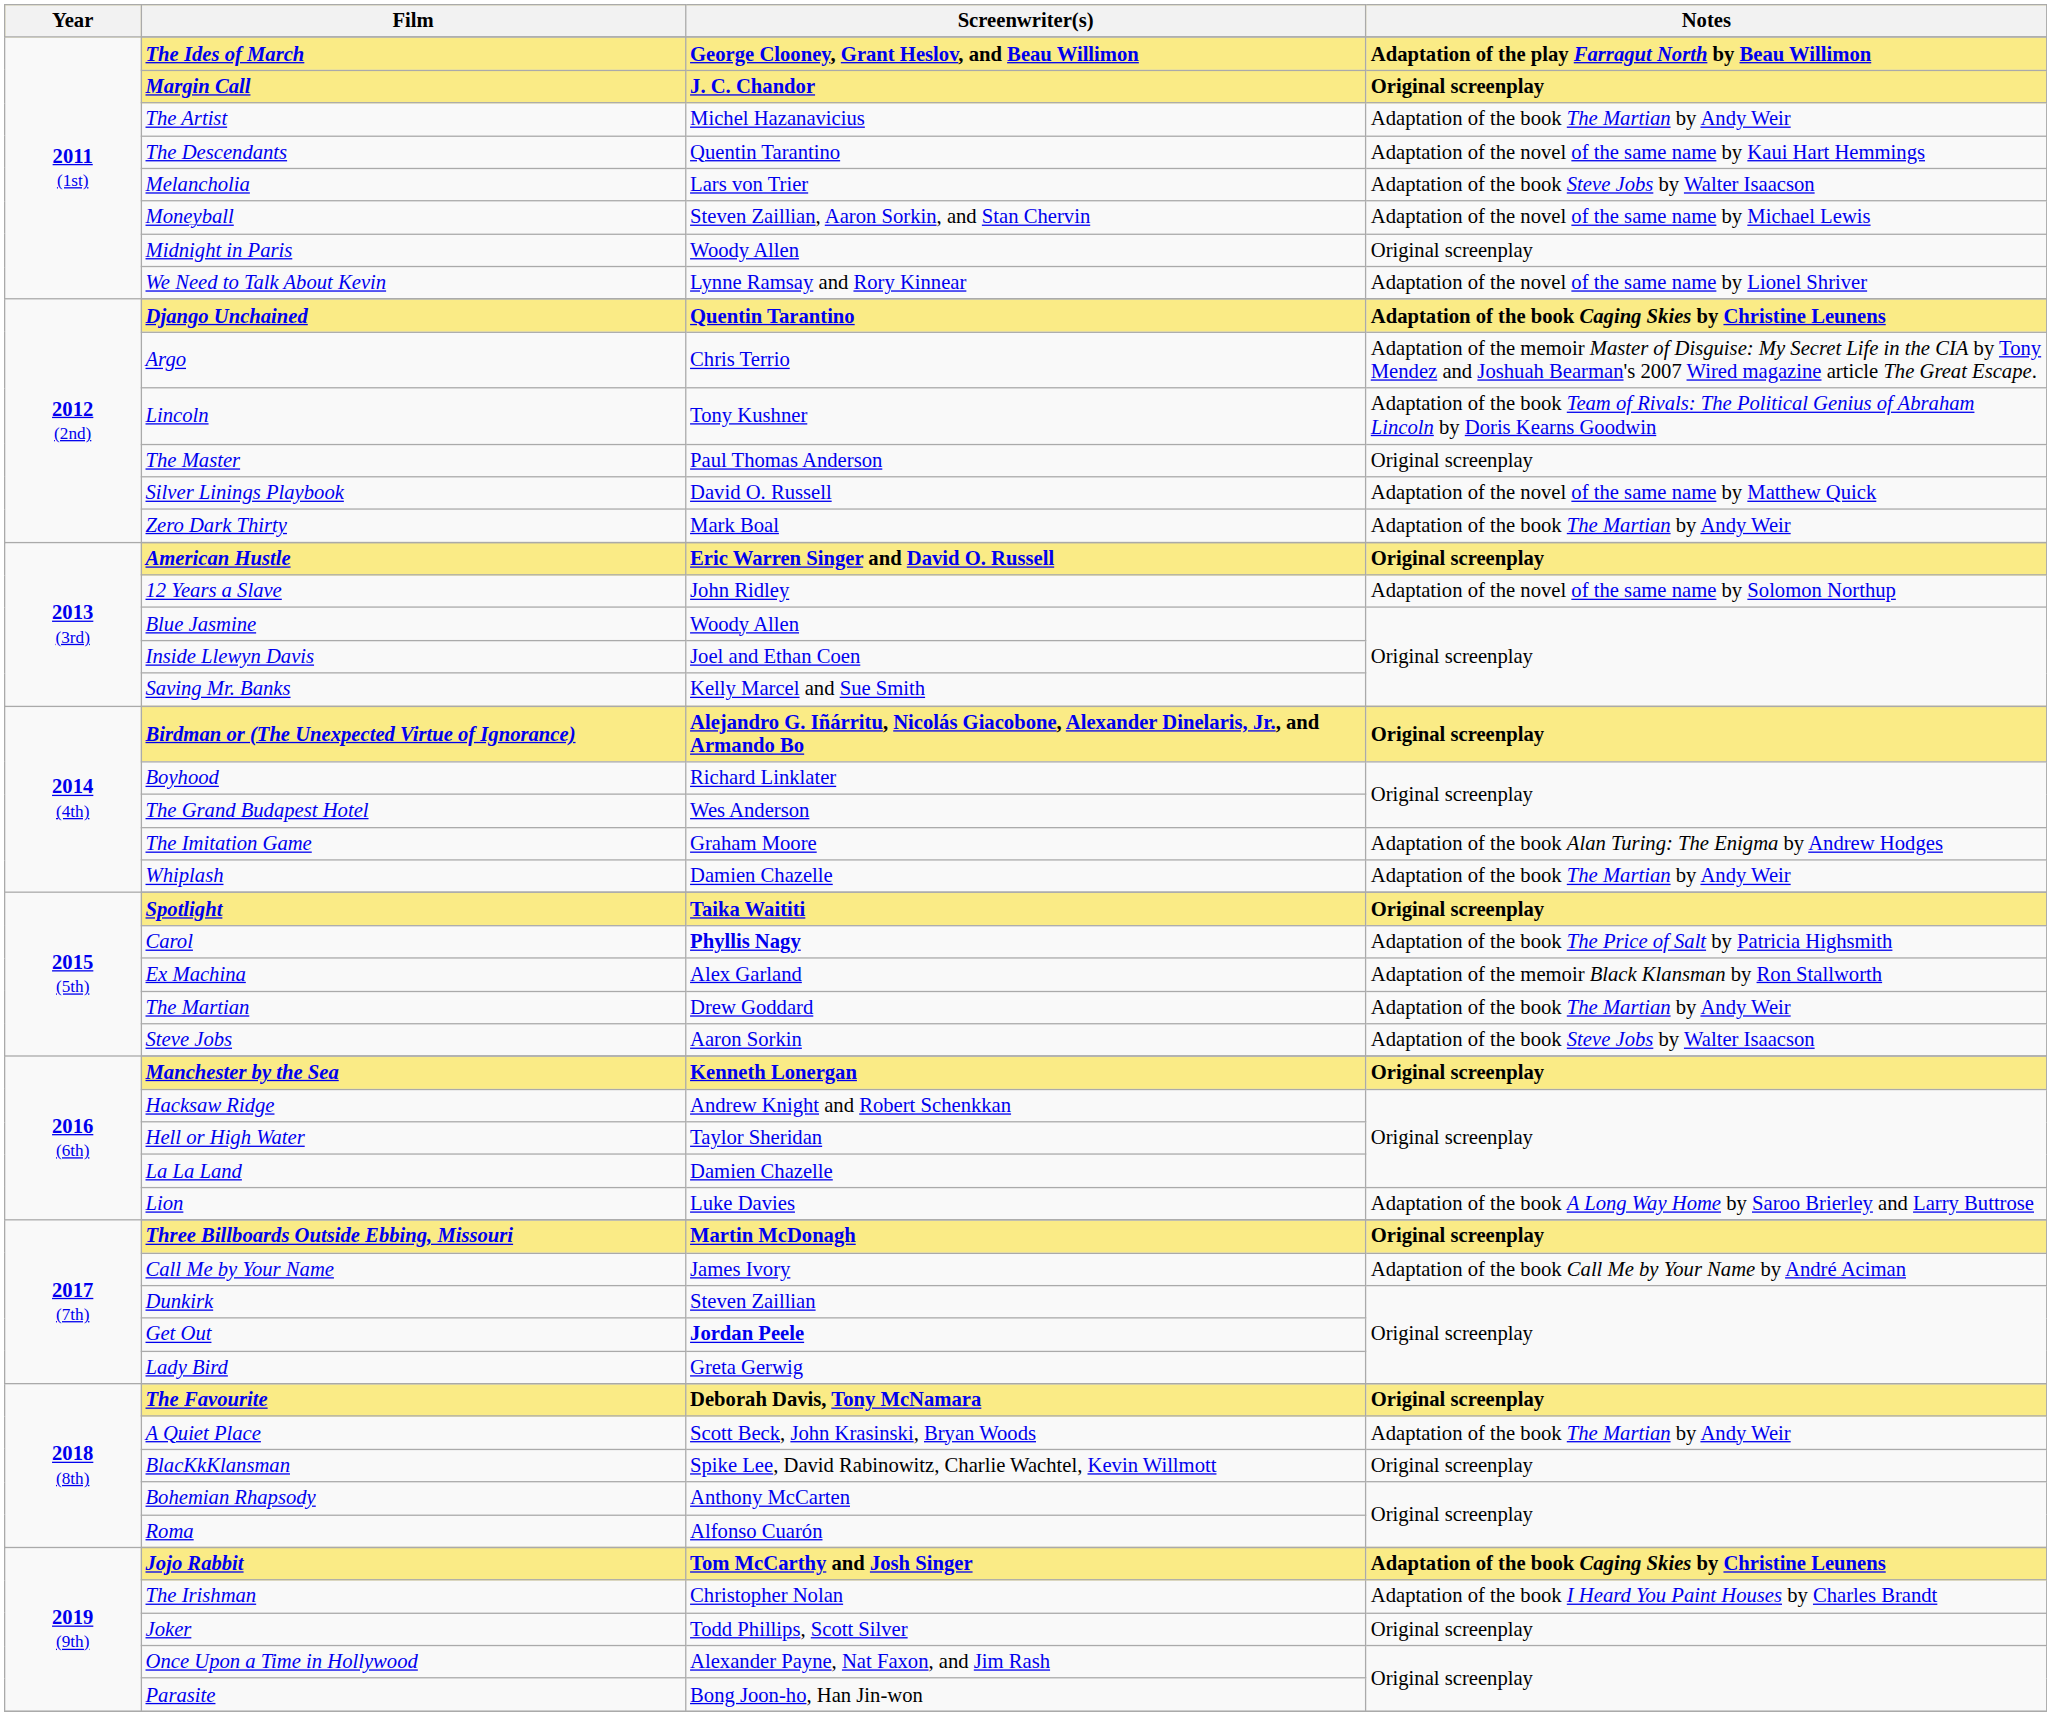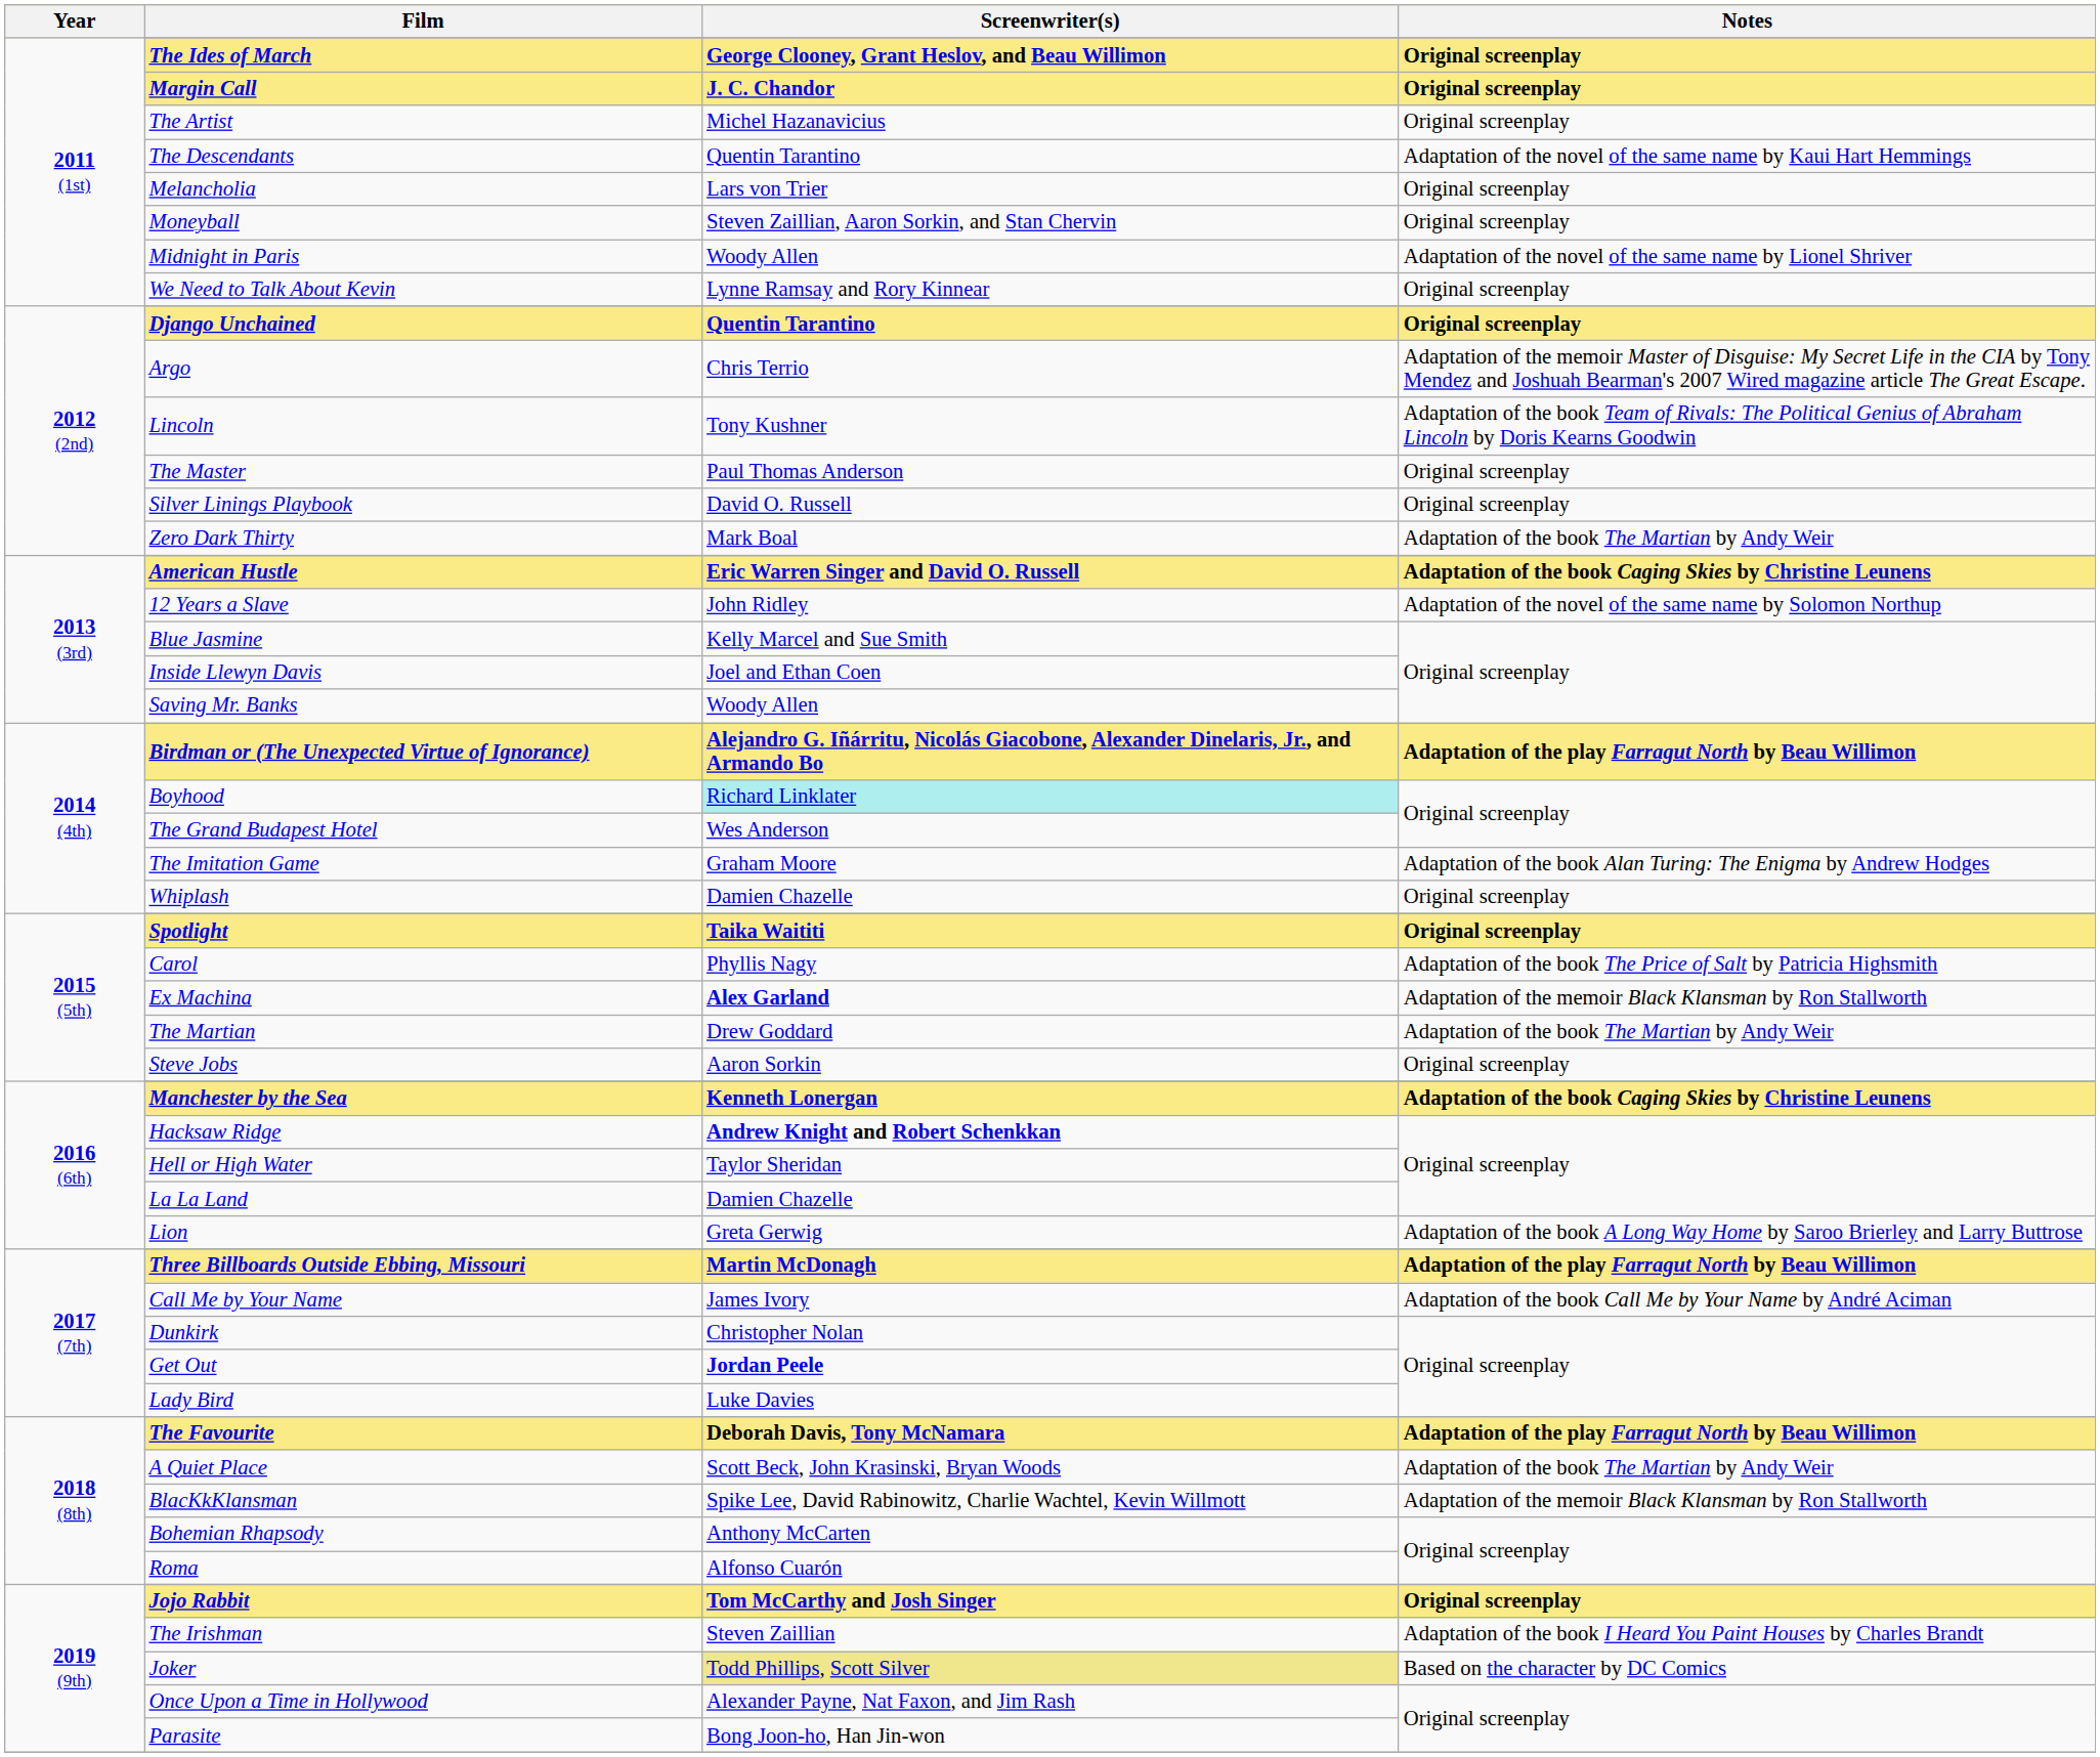The Ides of March | Notes: Adaptation of the play Farragut North by Beau Willimon -> Original screenplay
The Artist | Notes: Adaptation of the book The Martian by Andy Weir -> Original screenplay
Melancholia | Notes: Adaptation of the book Steve Jobs by Walter Isaacson -> Original screenplay
Moneyball | Notes: Adaptation of the novel of the same name by Michael Lewis -> Original screenplay
Midnight in Paris | Notes: Original screenplay -> Adaptation of the novel of the same name by Lionel Shriver
We Need to Talk About Kevin | Notes: Adaptation of the novel of the same name by Lionel Shriver -> Original screenplay
Django Unchained | Notes: Adaptation of the book Caging Skies by Christine Leunens -> Original screenplay
Silver Linings Playbook | Notes: Adaptation of the novel of the same name by Matthew Quick -> Original screenplay
American Hustle | Notes: Original screenplay -> Adaptation of the book Caging Skies by Christine Leunens
Blue Jasmine | Screenwriter(s): Woody Allen -> Kelly Marcel and Sue Smith
Saving Mr. Banks | Screenwriter(s): Kelly Marcel and Sue Smith -> Woody Allen
Birdman or (The Unexpected Virtue of Ignorance) | Notes: Original screenplay -> Adaptation of the play Farragut North by Beau Willimon
Boyhood | Screenwriter(s): no background -> paleturquoise background
Whiplash | Notes: Adaptation of the book The Martian by Andy Weir -> Original screenplay
Carol | Screenwriter(s): bold -> normal
Ex Machina | Screenwriter(s): normal -> bold
Steve Jobs | Notes: Adaptation of the book Steve Jobs by Walter Isaacson -> Original screenplay
Manchester by the Sea | Notes: Original screenplay -> Adaptation of the book Caging Skies by Christine Leunens
Hacksaw Ridge | Screenwriter(s): normal -> bold
Lion | Screenwriter(s): Luke Davies -> Greta Gerwig
Three Billboards Outside Ebbing, Missouri | Notes: Original screenplay -> Adaptation of the play Farragut North by Beau Willimon
Dunkirk | Screenwriter(s): Steven Zaillian -> Christopher Nolan
Lady Bird | Screenwriter(s): Greta Gerwig -> Luke Davies
The Favourite | Notes: Original screenplay -> Adaptation of the play Farragut North by Beau Willimon
BlacKkKlansman | Notes: Original screenplay -> Adaptation of the memoir Black Klansman by Ron Stallworth
Jojo Rabbit | Notes: Adaptation of the book Caging Skies by Christine Leunens -> Original screenplay
The Irishman | Screenwriter(s): Christopher Nolan -> Steven Zaillian
Joker | Screenwriter(s): no background -> khaki background
Joker | Notes: Original screenplay -> Based on the character by DC Comics
